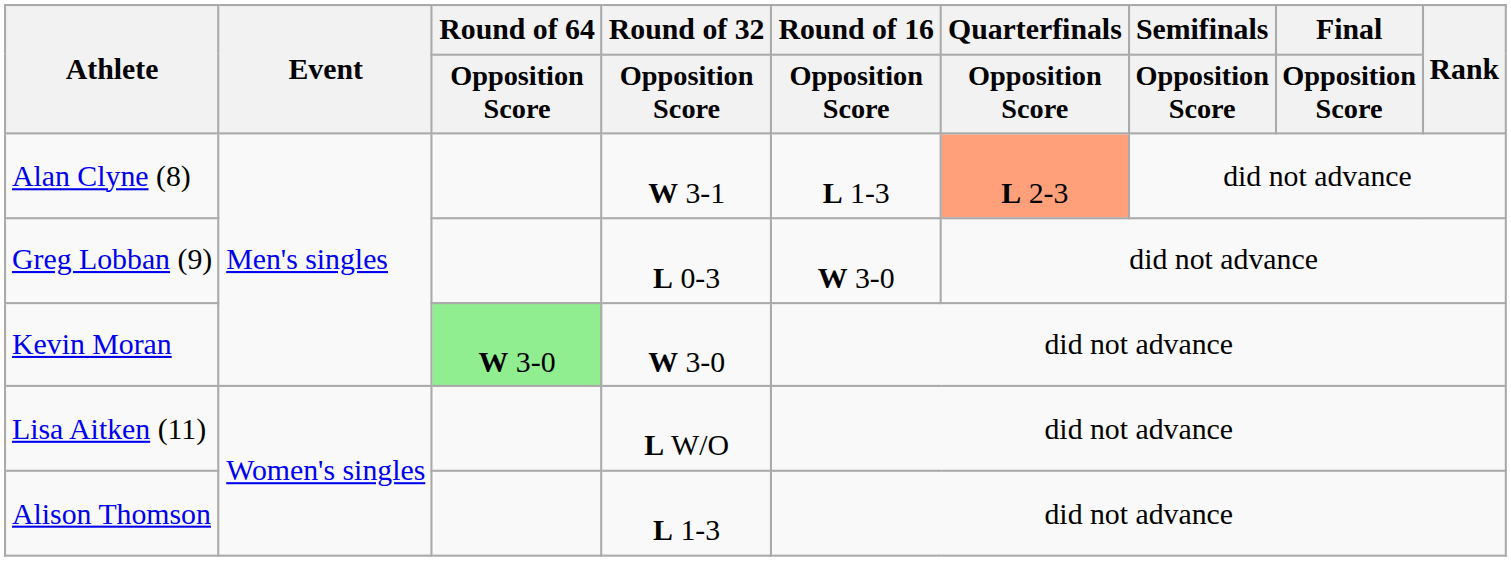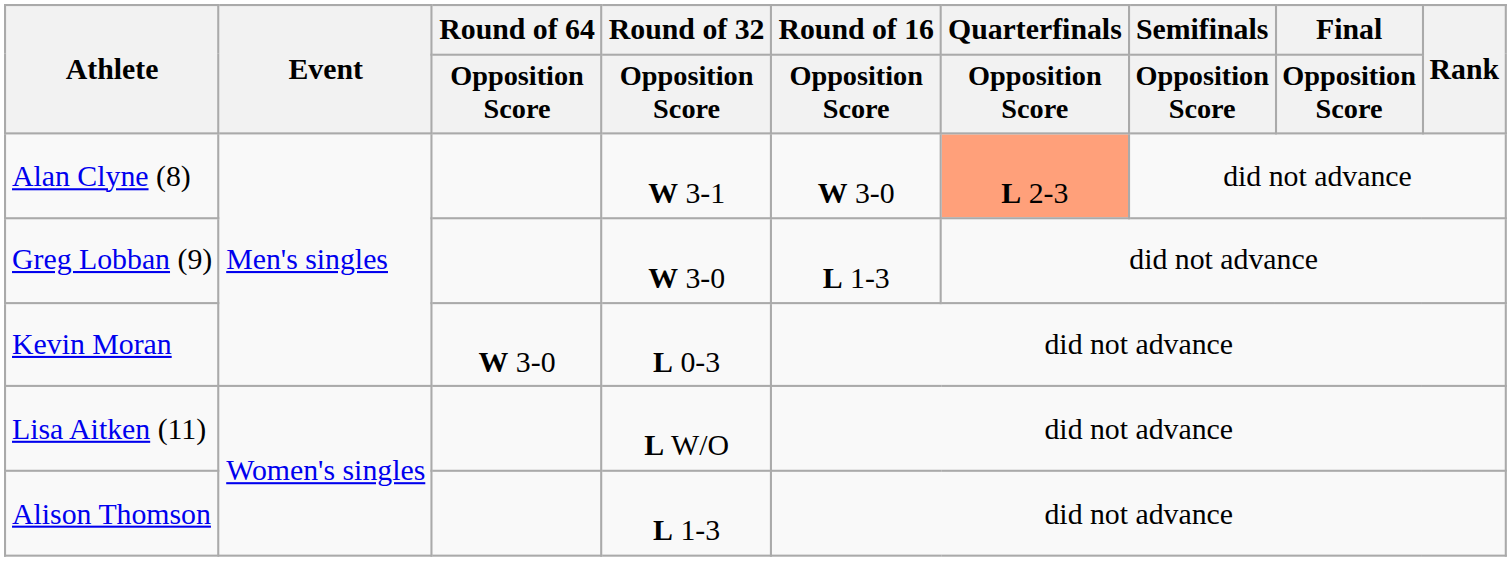Alan Clyne (8) | Round of 16 / Opposition Score: L 1-3 -> W 3-0
Greg Lobban (9) | Round of 32 / Opposition Score: L 0-3 -> W 3-0
Greg Lobban (9) | Round of 16 / Opposition Score: W 3-0 -> L 1-3
Kevin Moran | Round of 64 / Opposition Score: lightgreen background -> no background
Kevin Moran | Round of 32 / Opposition Score: W 3-0 -> L 0-3
